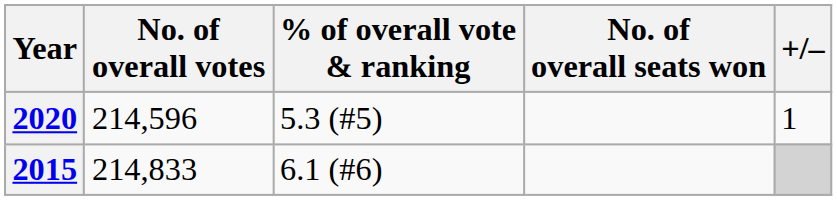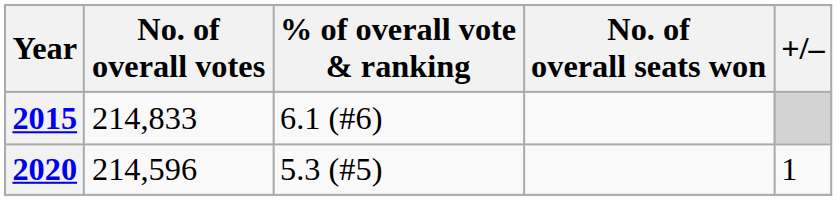rows swapped: 2015 <-> 2020
